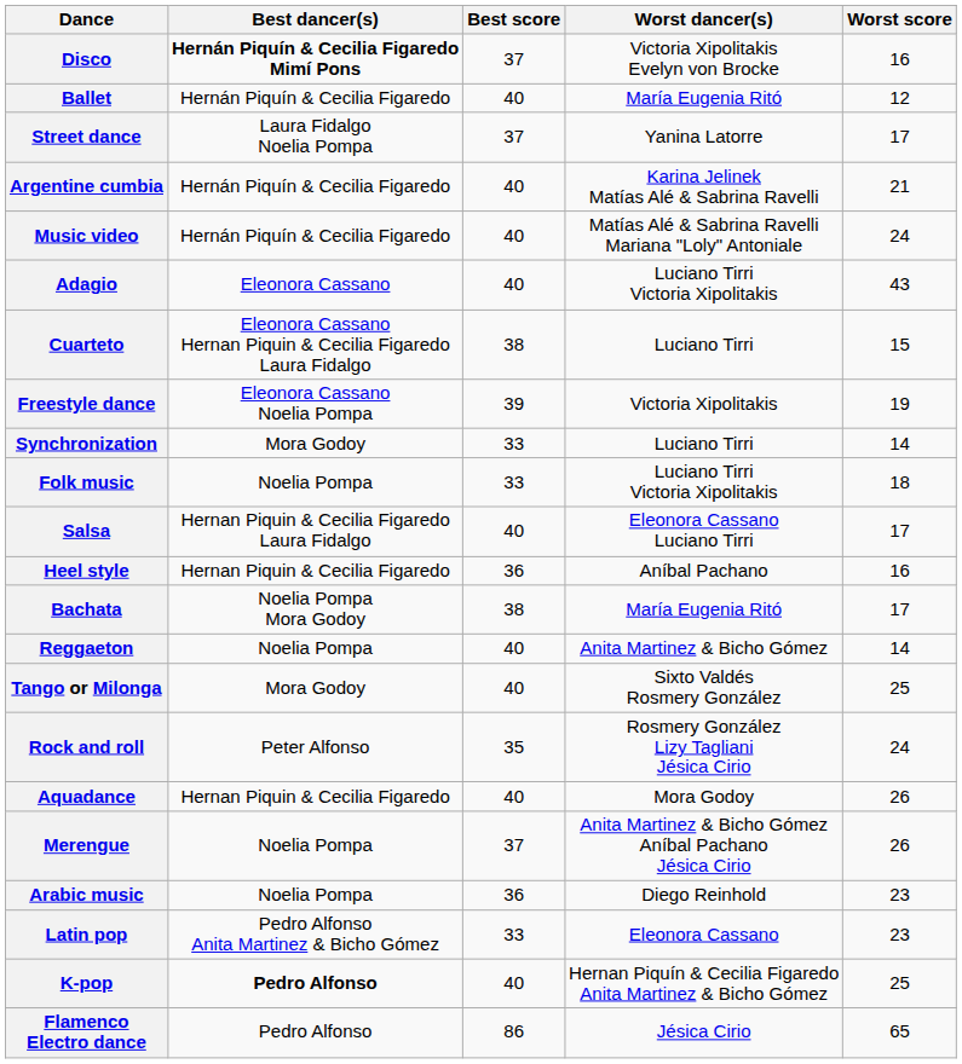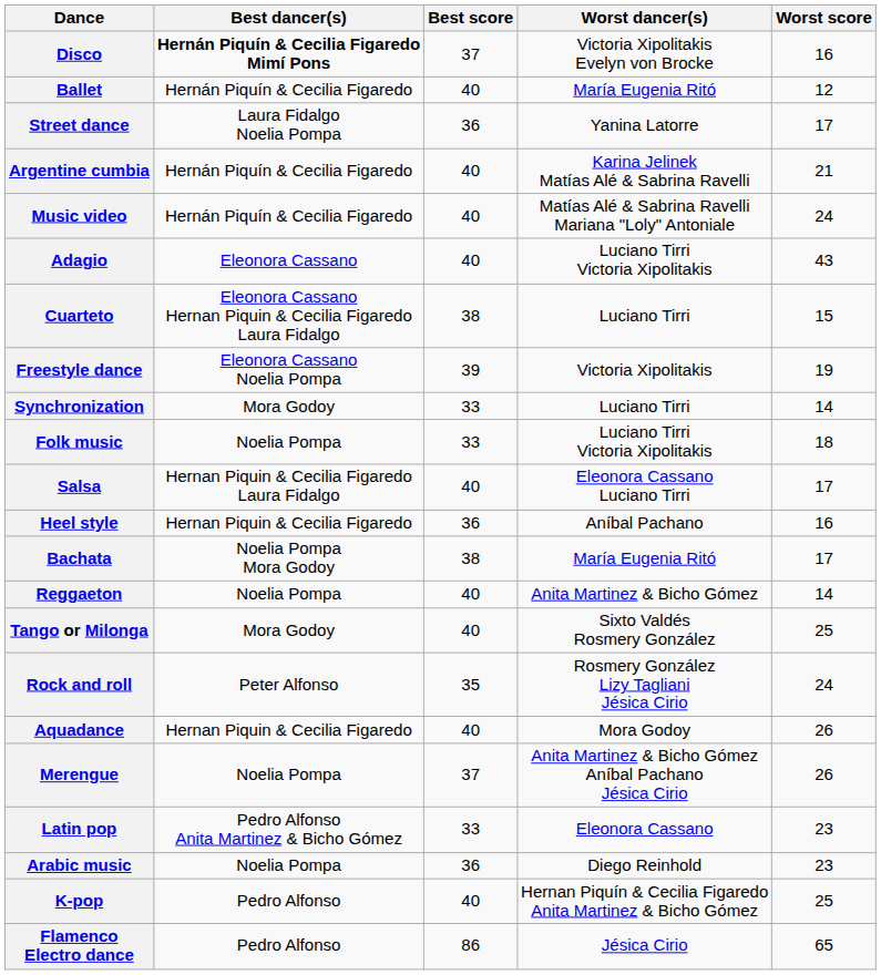Street dance | Best score: 37 -> 36
rows swapped: Latin pop <-> Arabic music
K-pop | Best dancer(s): bold -> normal
